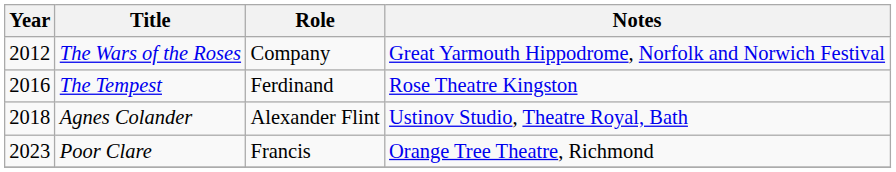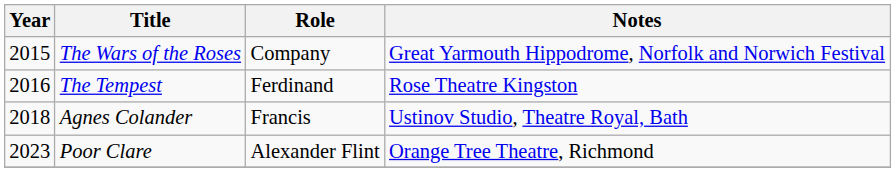The Wars of the Roses | Year: 2012 -> 2015
Agnes Colander | Role: Alexander Flint -> Francis
Poor Clare | Role: Francis -> Alexander Flint
